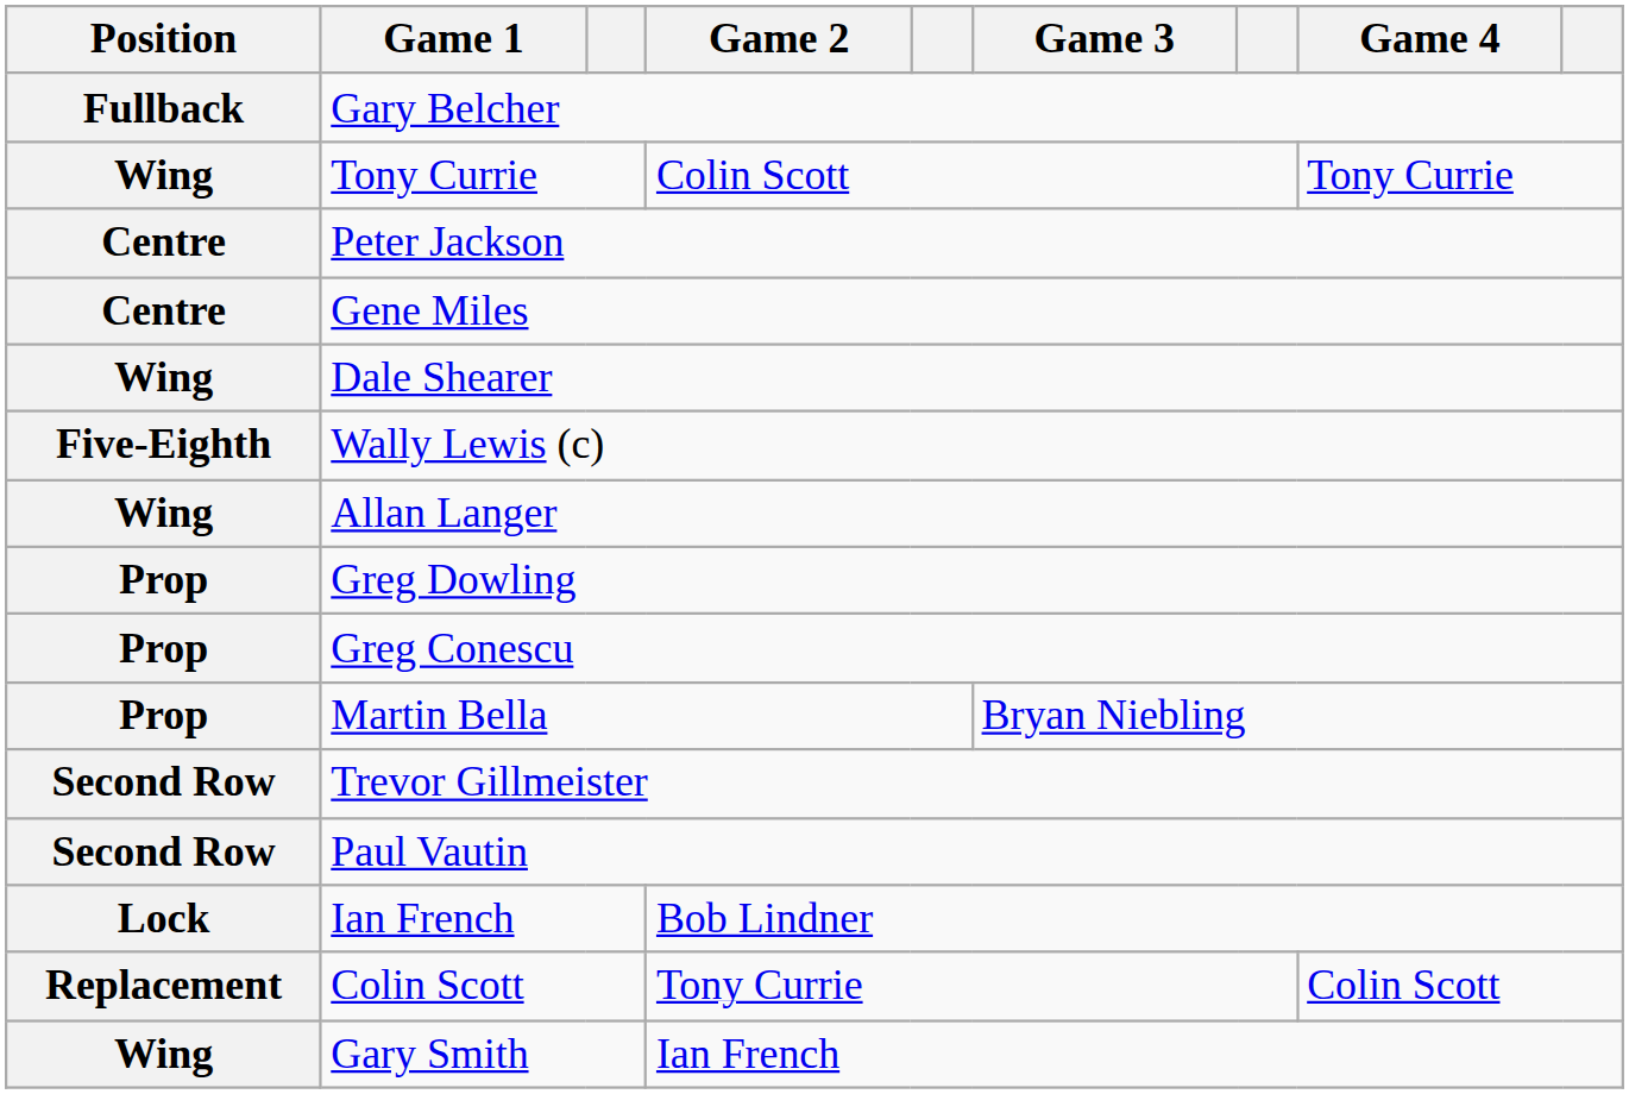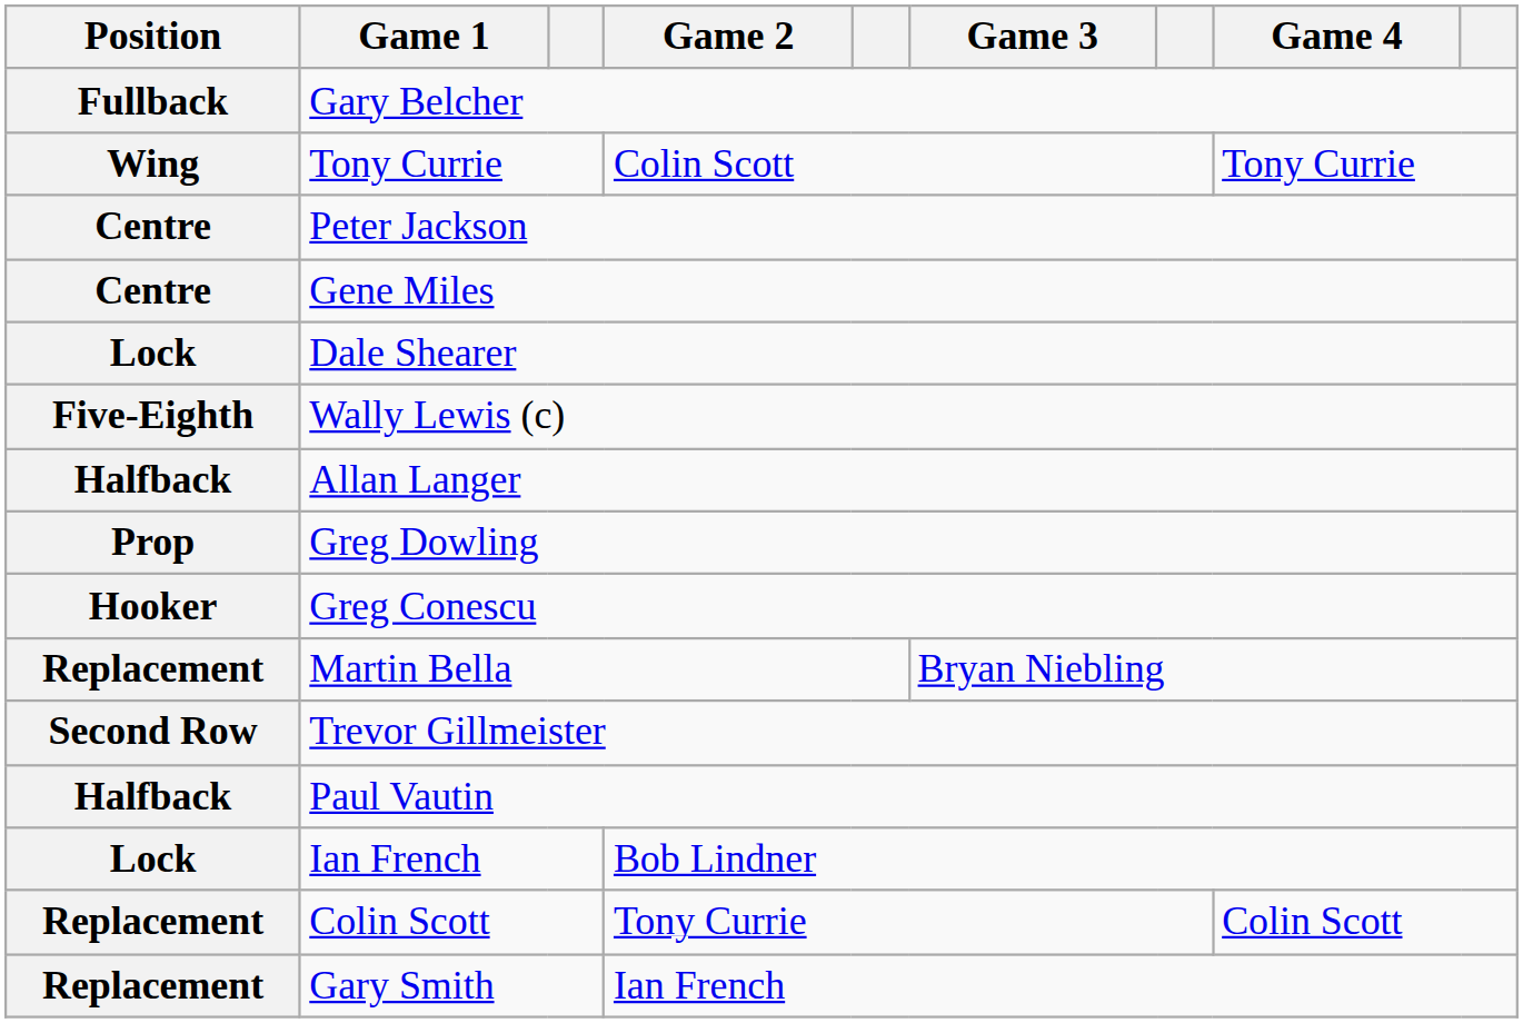Dale Shearer | Position: Wing -> Lock
Allan Langer | Position: Wing -> Halfback
Greg Conescu | Position: Prop -> Hooker
Martin Bella | Position: Prop -> Replacement
Paul Vautin | Position: Second Row -> Halfback
Gary Smith | Position: Wing -> Replacement
